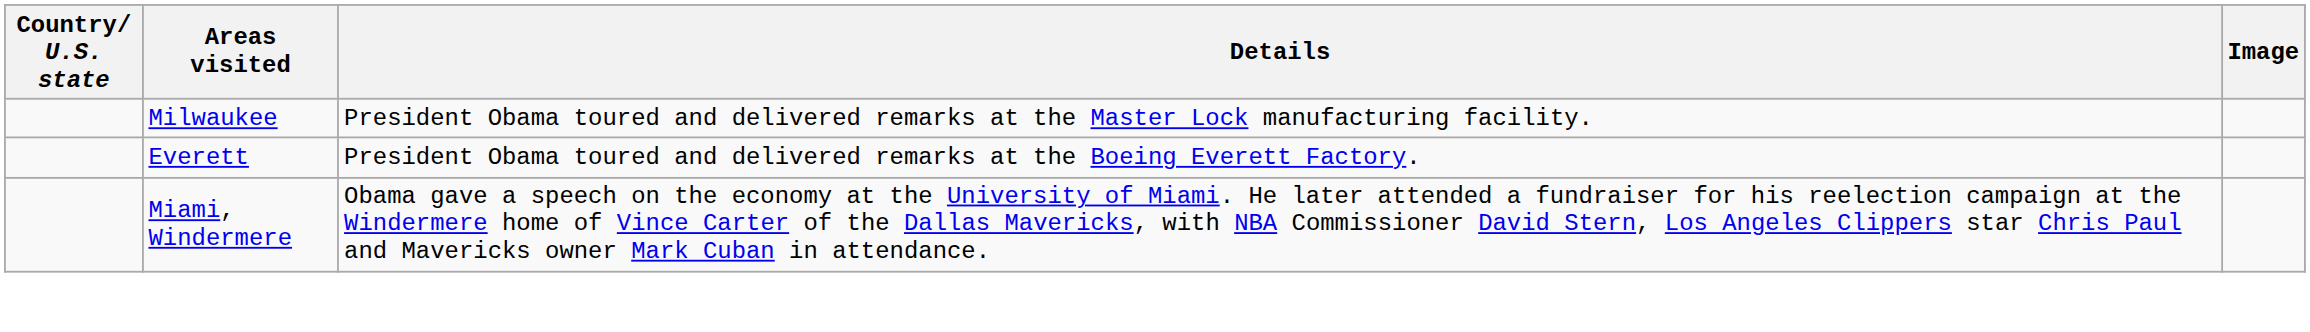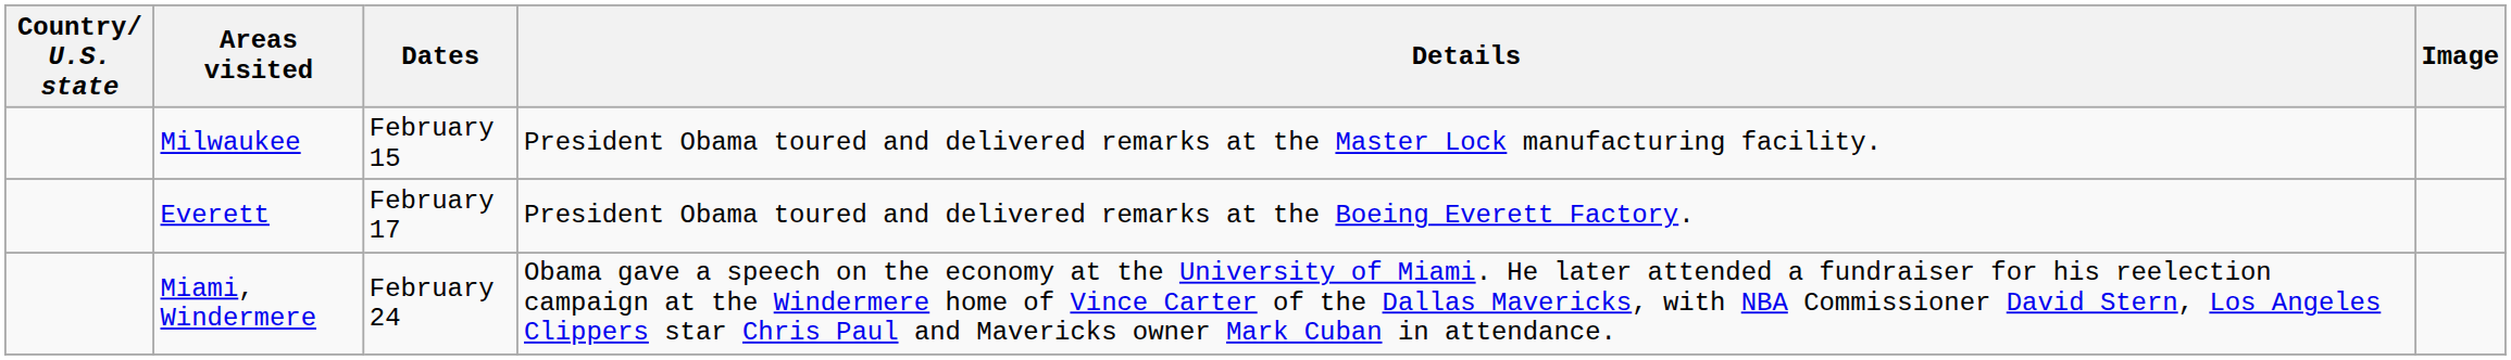+ column: Dates | February 15 | February 17 | February 24
